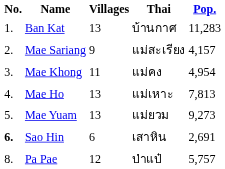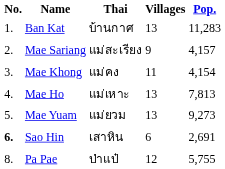columns swapped: Thai <-> Villages
Mae Khong | Pop.: 4,954 -> 4,154
Pa Pae | Pop.: 5,757 -> 5,755
